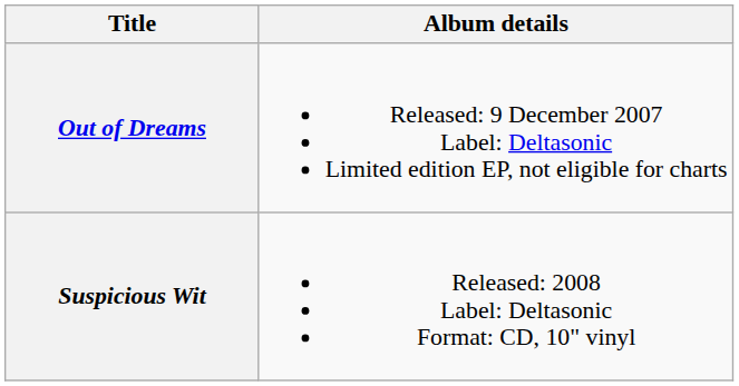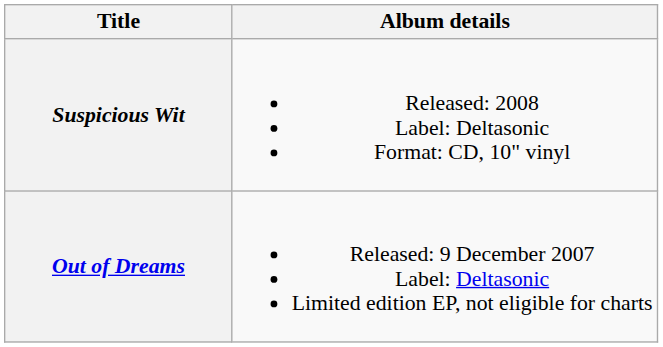rows swapped: Out of Dreams <-> Suspicious Wit
